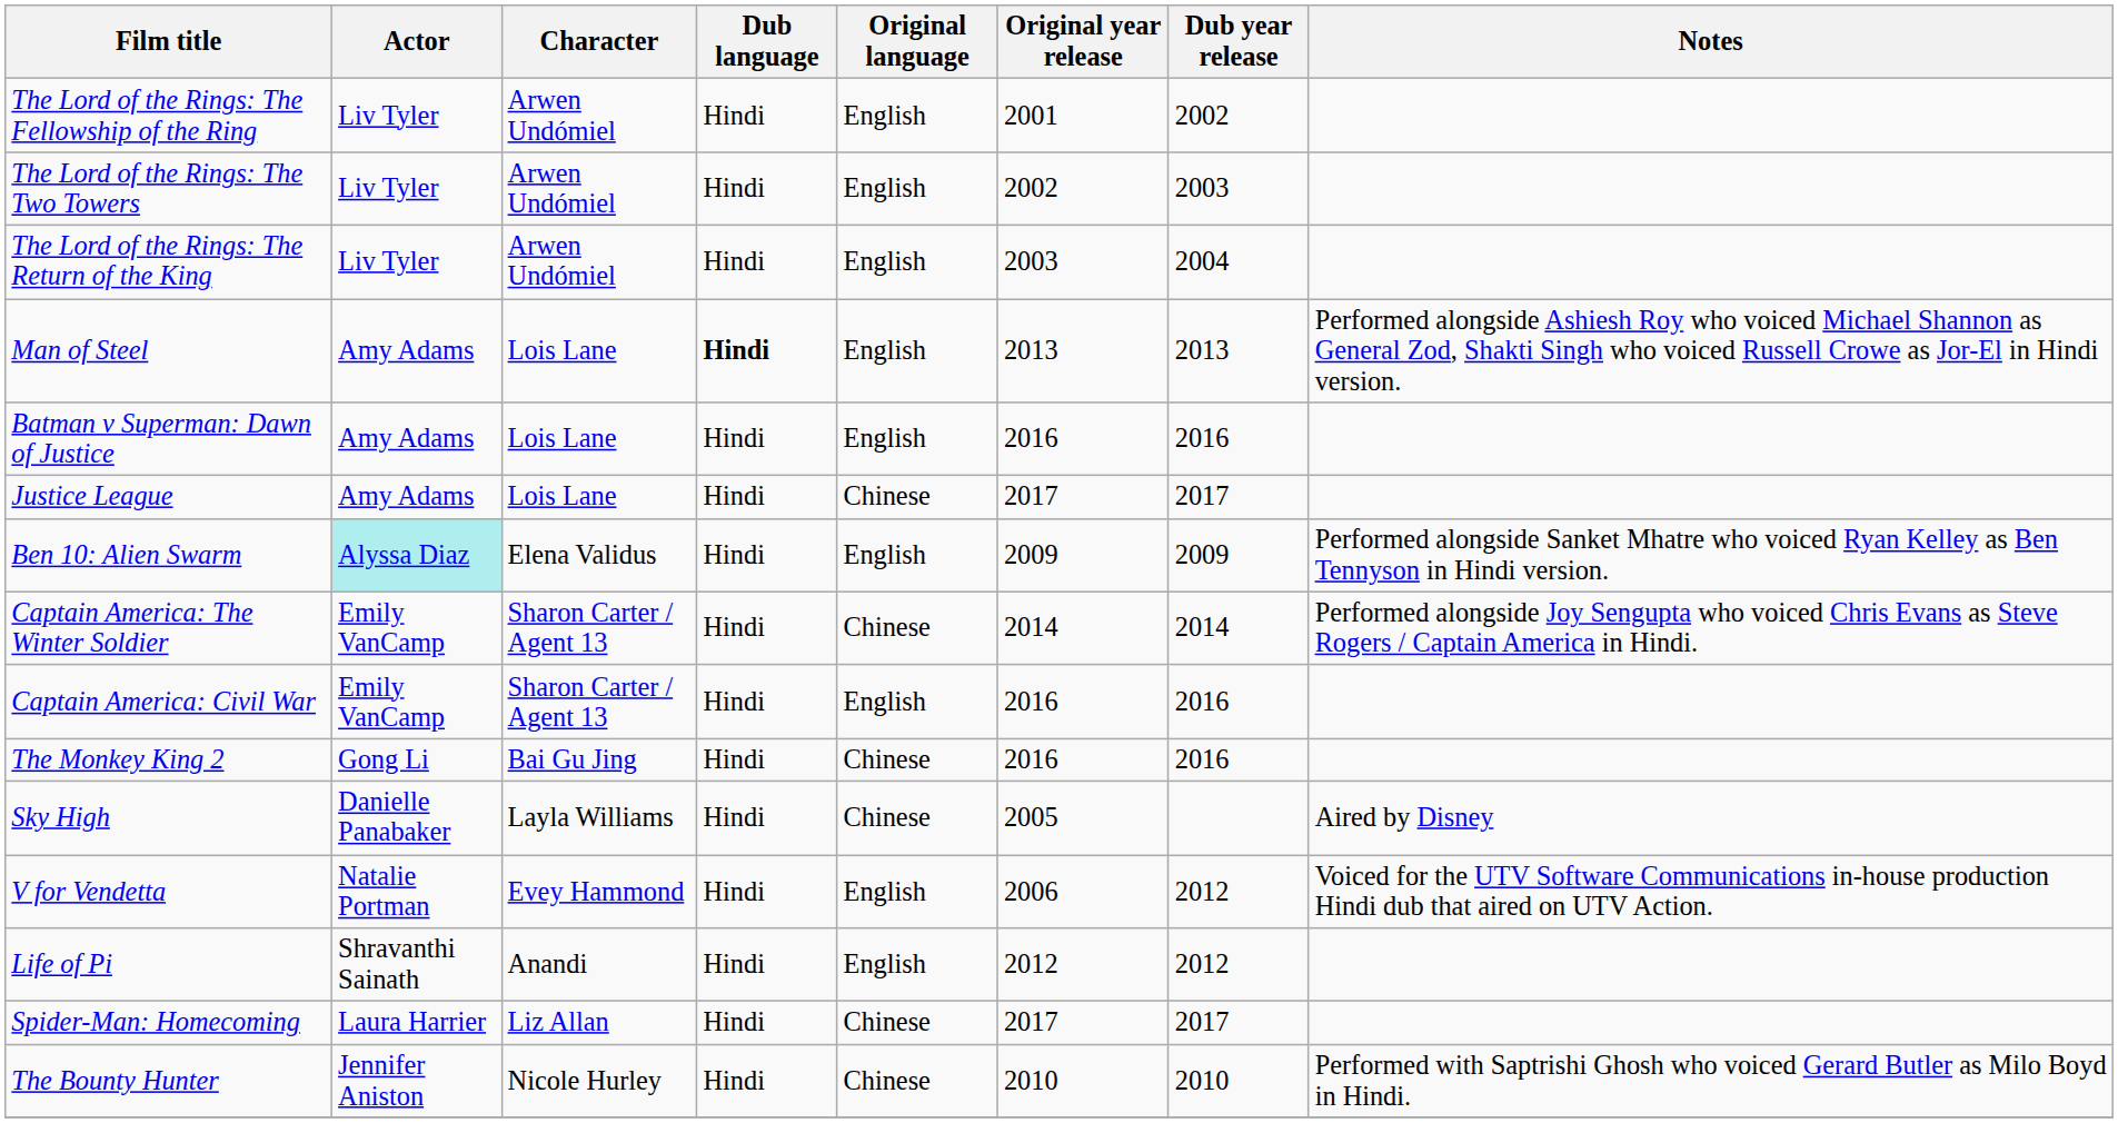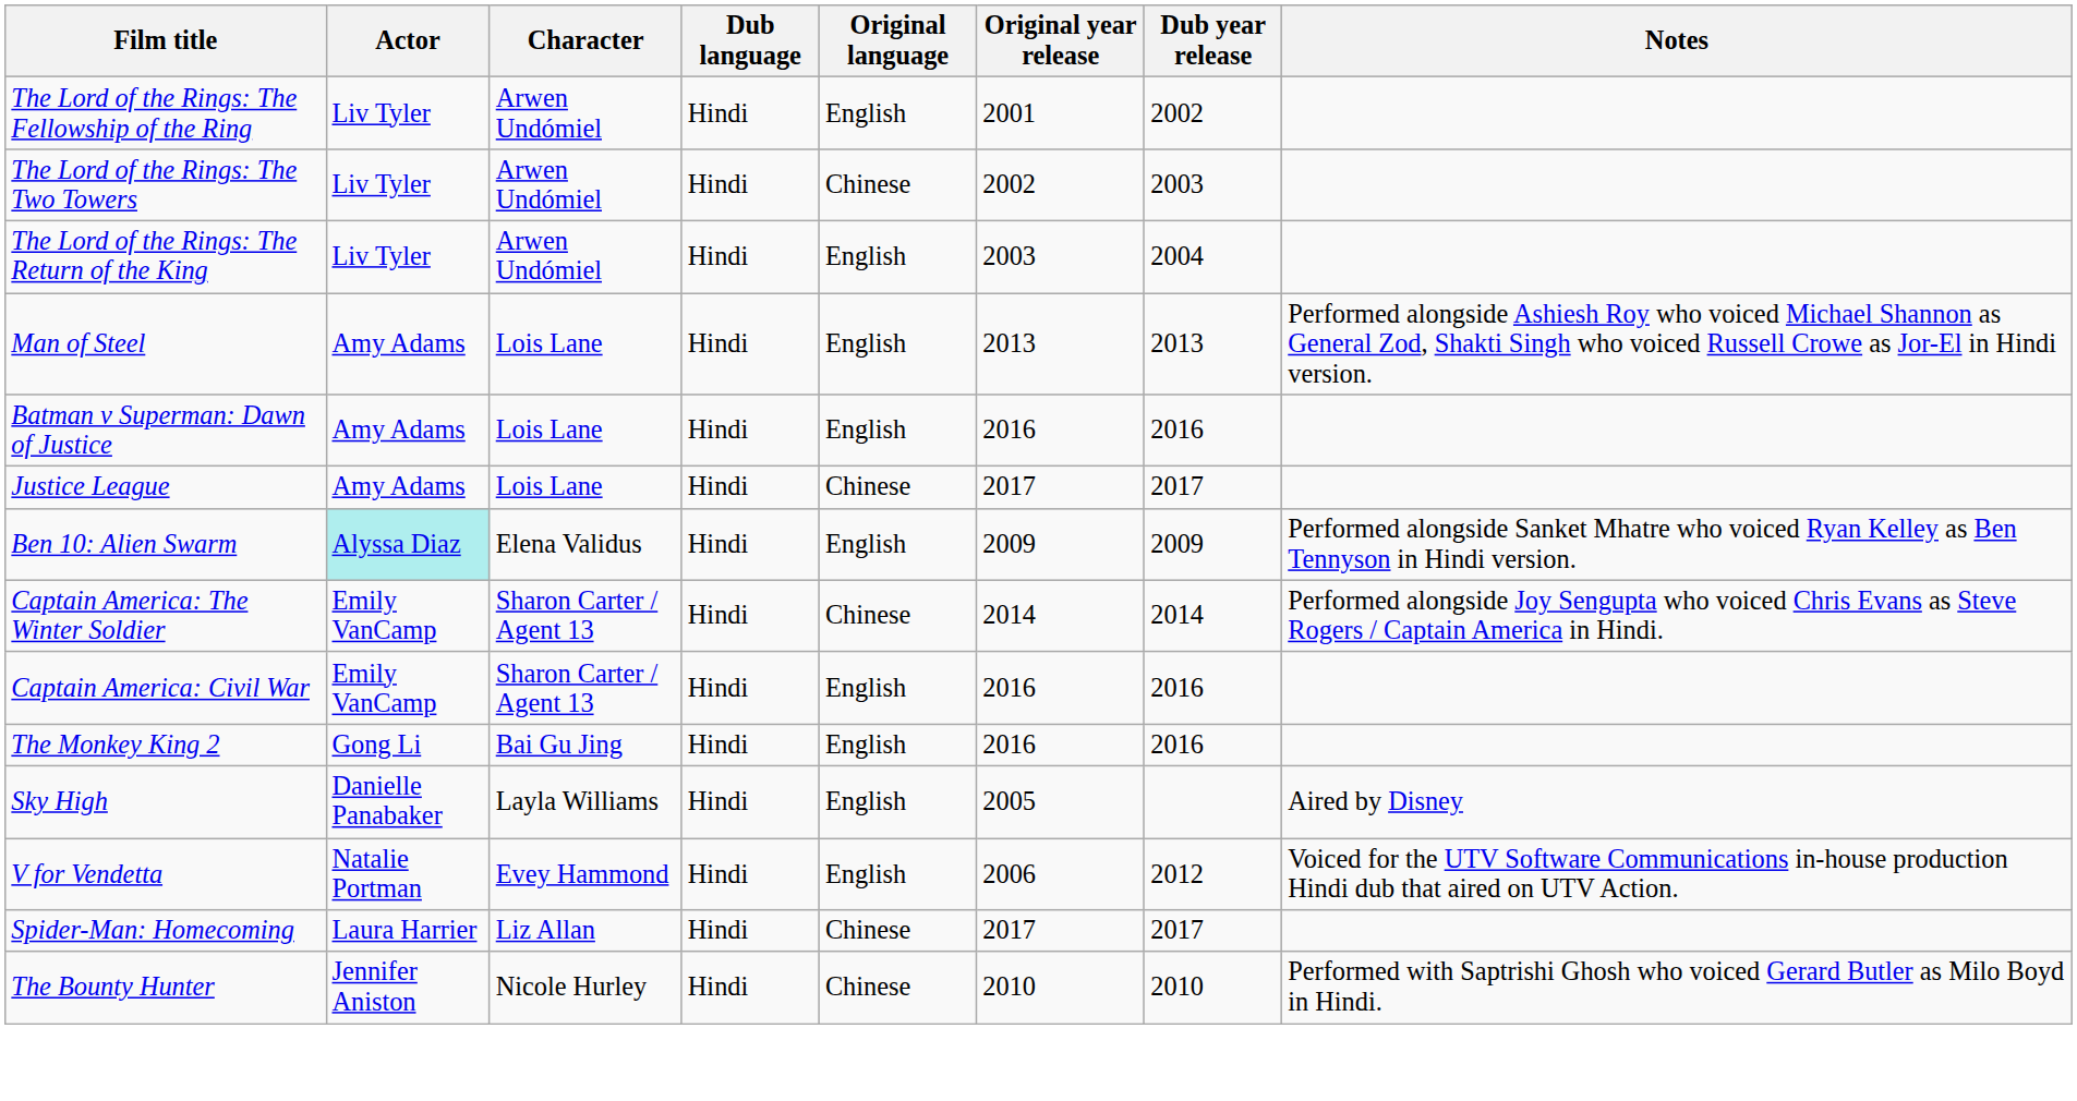The Lord of the Rings: The Two Towers | Original language: English -> Chinese
Man of Steel | Dub language: bold -> normal
The Monkey King 2 | Original language: Chinese -> English
Sky High | Original language: Chinese -> English
- row: Life of Pi | Shravanthi Sainath | Anandi | Hindi | English | 2012 | 2012
